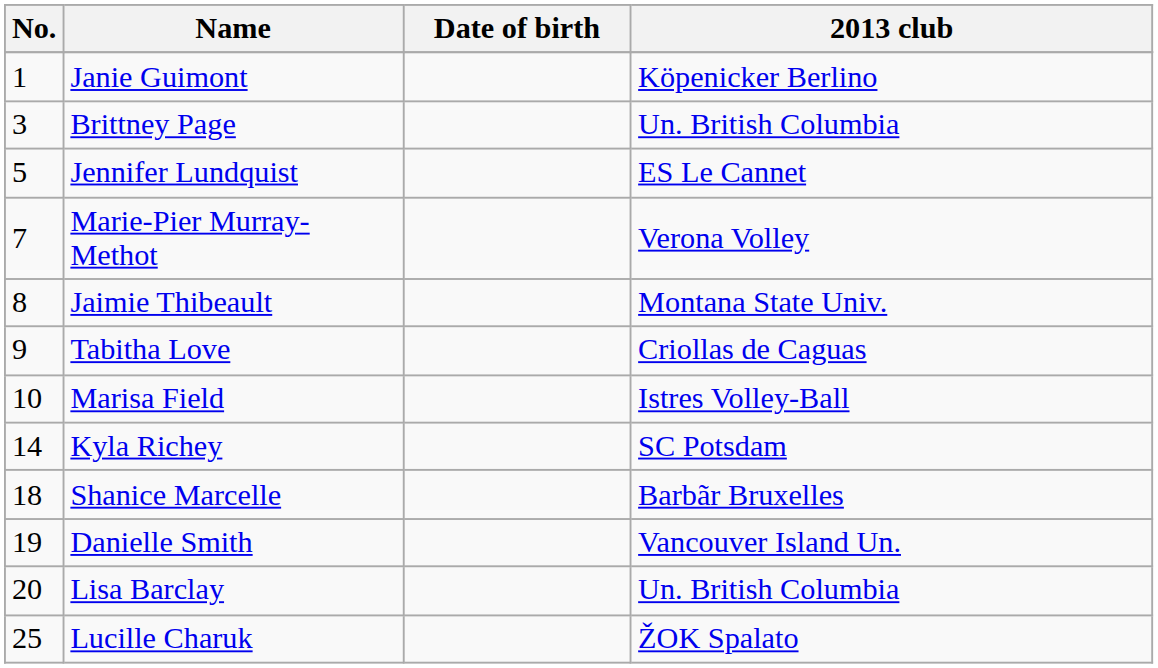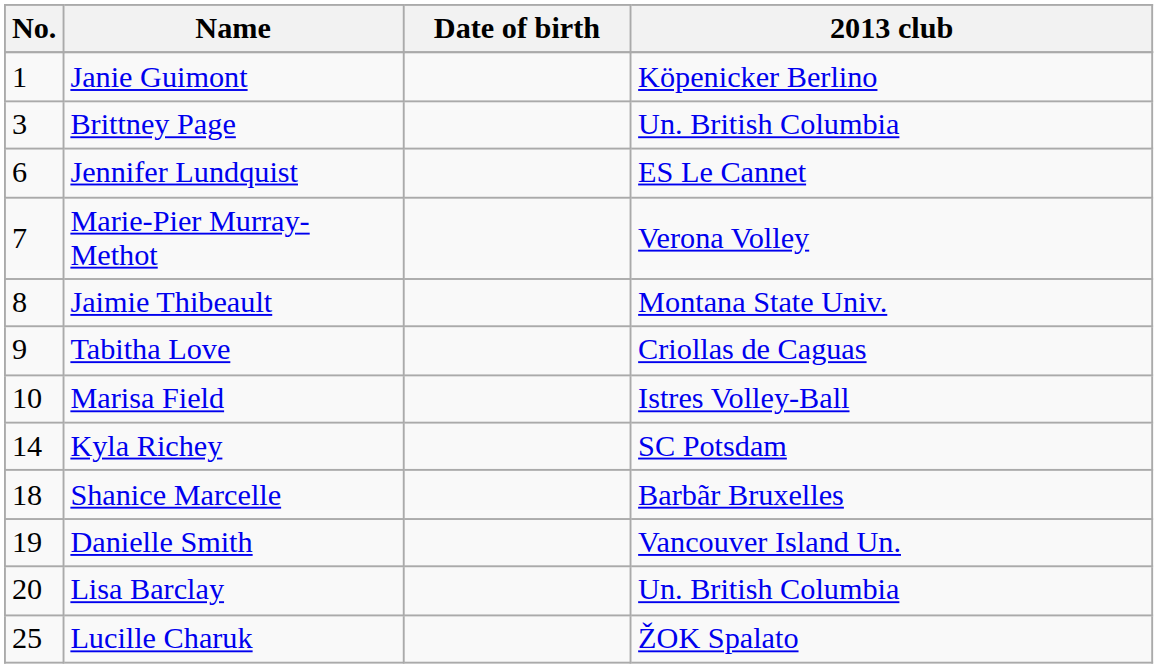Jennifer Lundquist | No.: 5 -> 6
